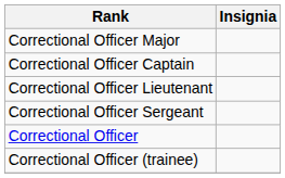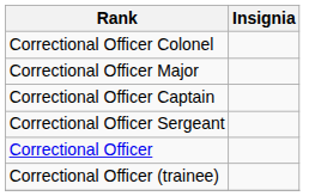+ row: Correctional Officer Colonel
- row: Correctional Officer Lieutenant
